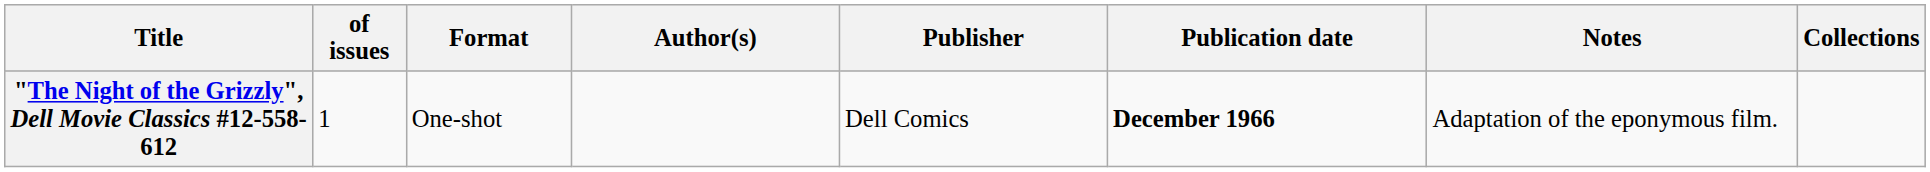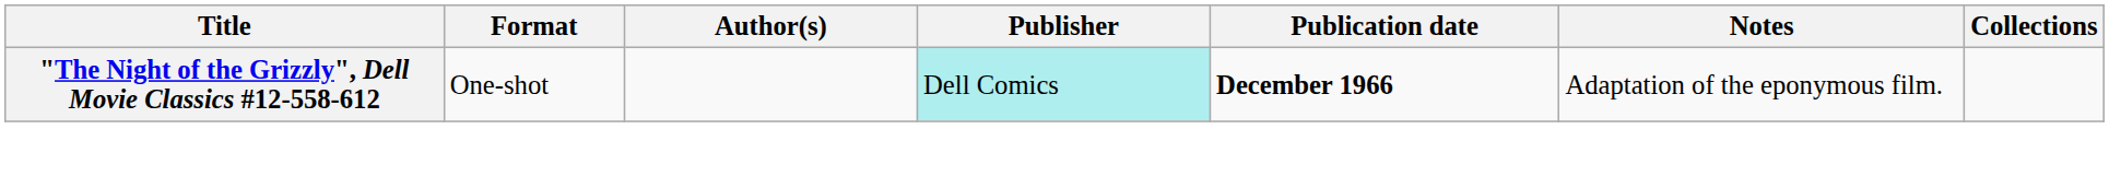- column: of issues | 1
"The Night of the Grizzly", Dell Movie Classics #12-558-612 | Publisher: no background -> paleturquoise background
